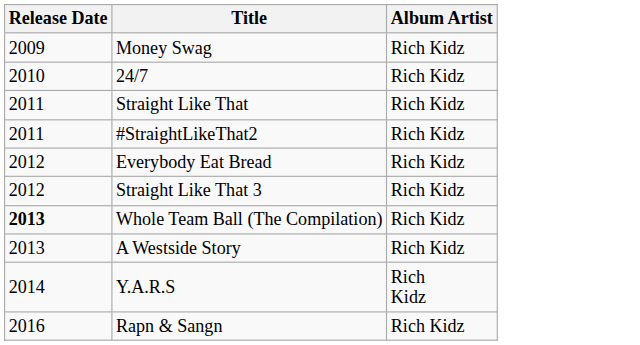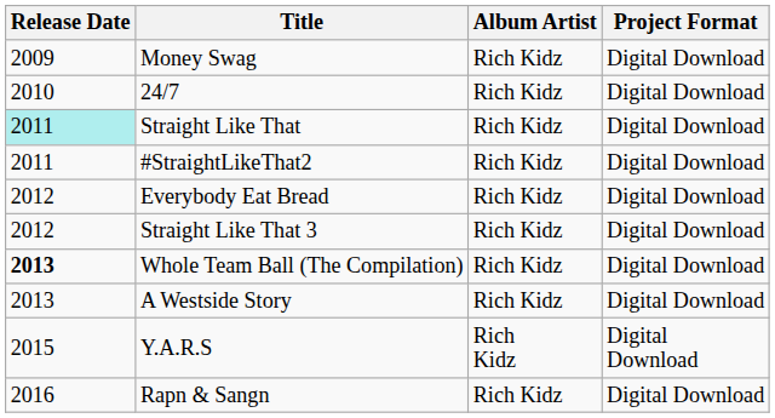+ column: Project Format | Digital Download | Digital Download | Digital Download | Digital Download | Digital Download | Digital Download | Digital Download | Digital Download | Digital Download | Digital Download
Straight Like That | Release Date: no background -> paleturquoise background
Y.A.R.S | Release Date: 2014 -> 2015
